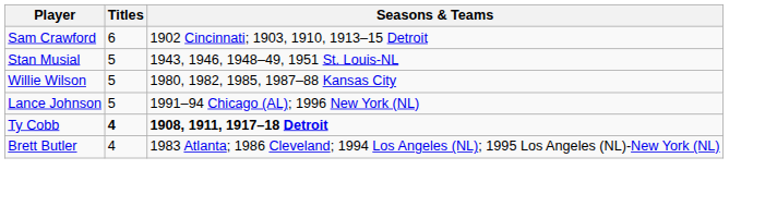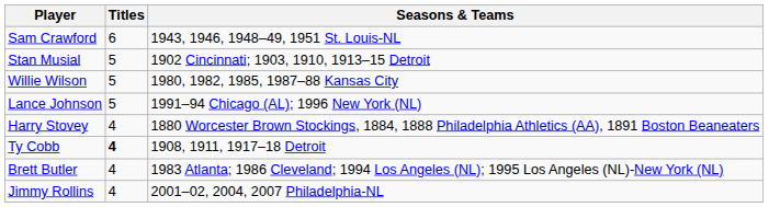Sam Crawford | Seasons & Teams: 1902 Cincinnati; 1903, 1910, 1913–15 Detroit -> 1943, 1946, 1948–49, 1951 St. Louis-NL
Stan Musial | Seasons & Teams: 1943, 1946, 1948–49, 1951 St. Louis-NL -> 1902 Cincinnati; 1903, 1910, 1913–15 Detroit
+ row: Harry Stovey | 4 | 1880 Worcester Brown Stockings, 1884, 1888 Philadelphia Athletics (AA), 1891 Boston Beaneaters
Ty Cobb | Seasons & Teams: bold -> normal
+ row: Jimmy Rollins | 4 | 2001–02, 2004, 2007 Philadelphia-NL
